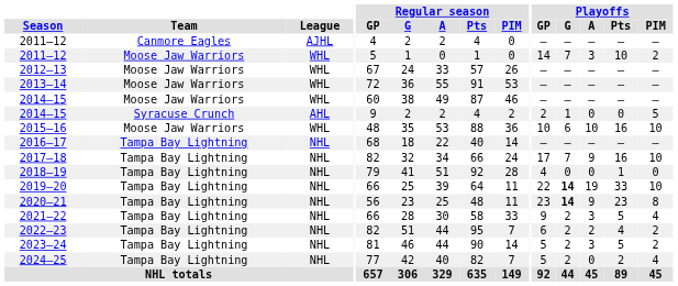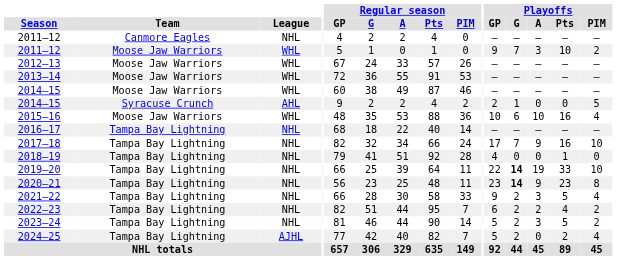2011–12 / Canmore Eagles | League: AJHL -> NHL
2011–12 / Moose Jaw Warriors | Playoffs / GP: 14 -> 9
2015–16 | Playoffs / PIM: 10 -> 4
2024–25 | League: NHL -> AJHL
